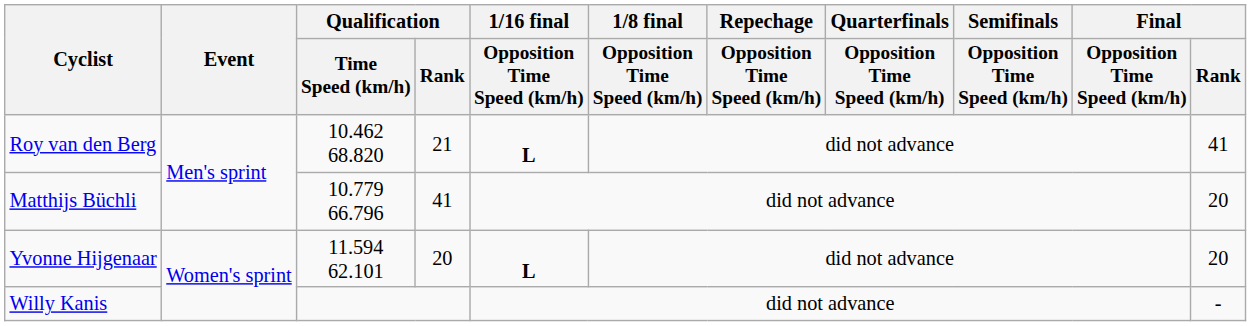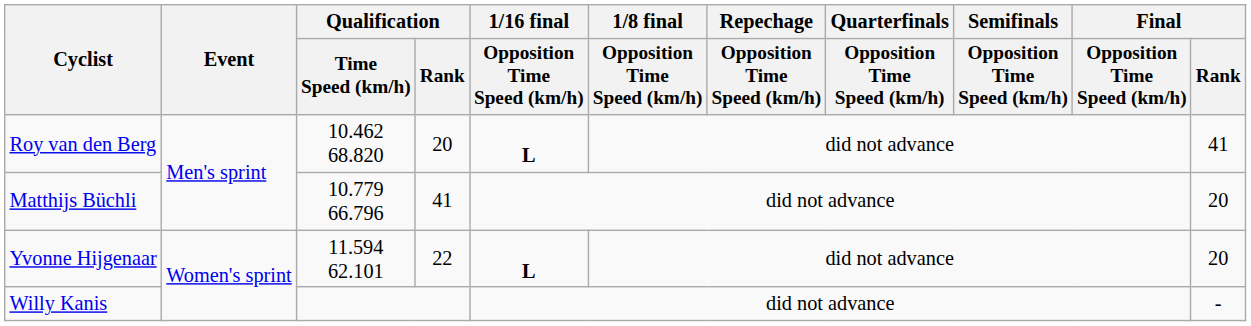Roy van den Berg | Qualification / Rank: 21 -> 20
Yvonne Hijgenaar | Qualification / Rank: 20 -> 22
